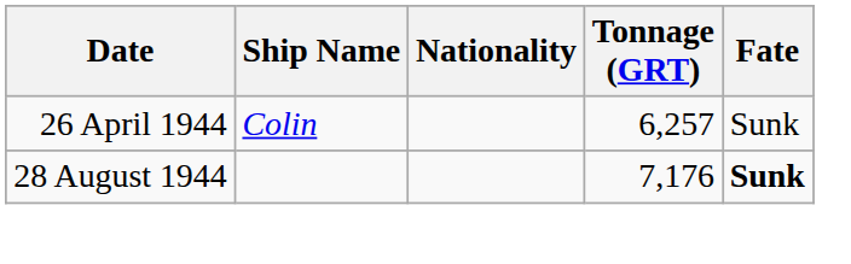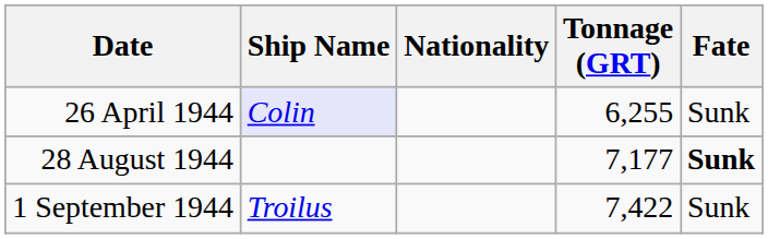26 April 1944 | Ship Name: no background -> lavender background
26 April 1944 | Tonnage (GRT): 6,257 -> 6,255
28 August 1944 | Tonnage (GRT): 7,176 -> 7,177
+ row: 1 September 1944 | Troilus | 7,422 | Sunk
